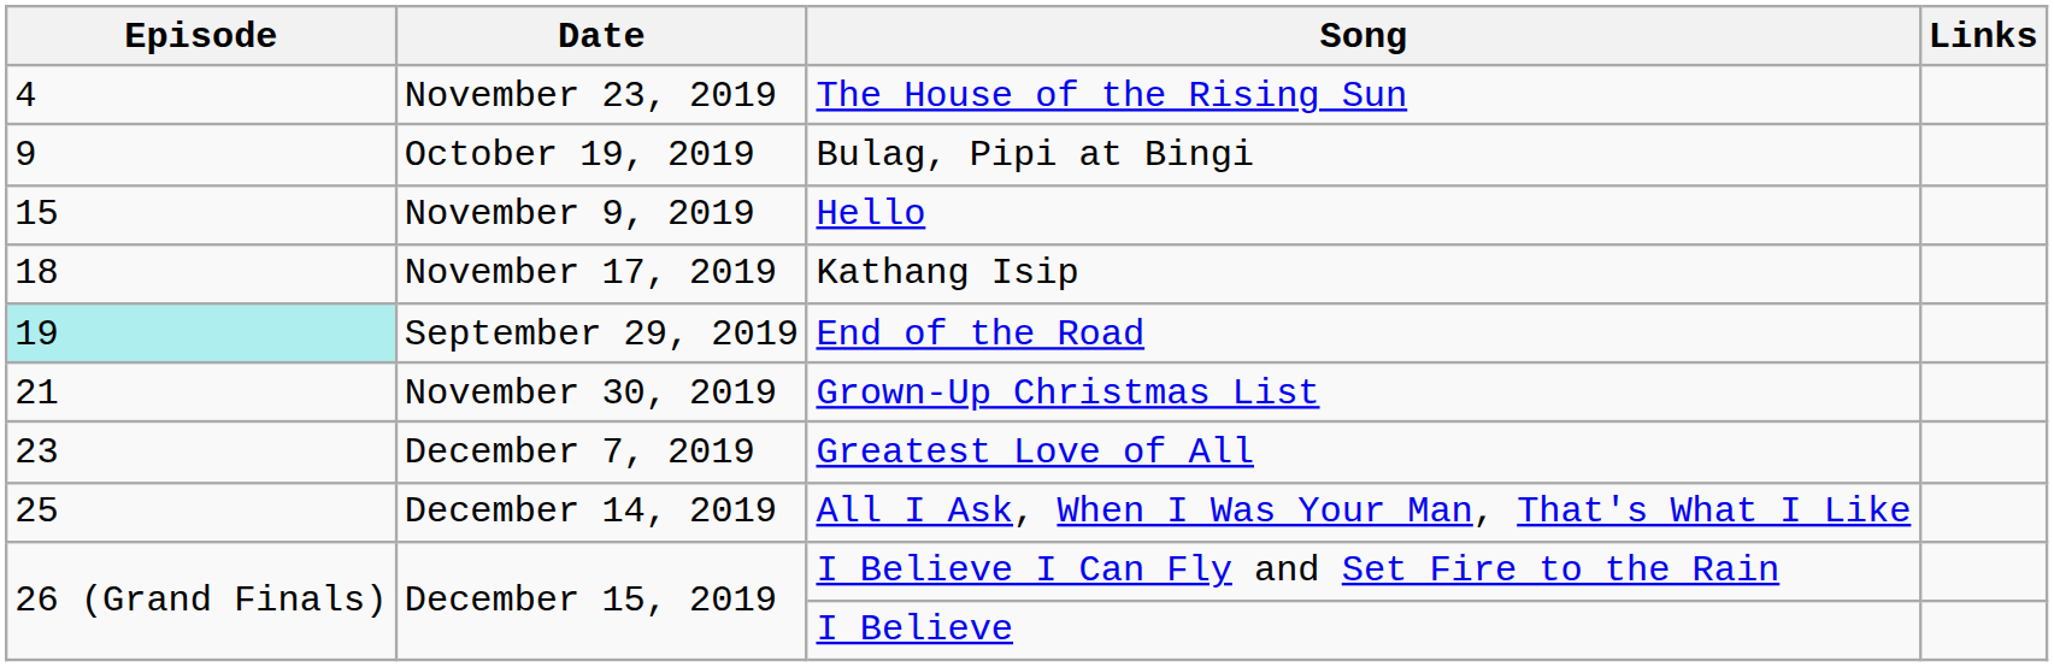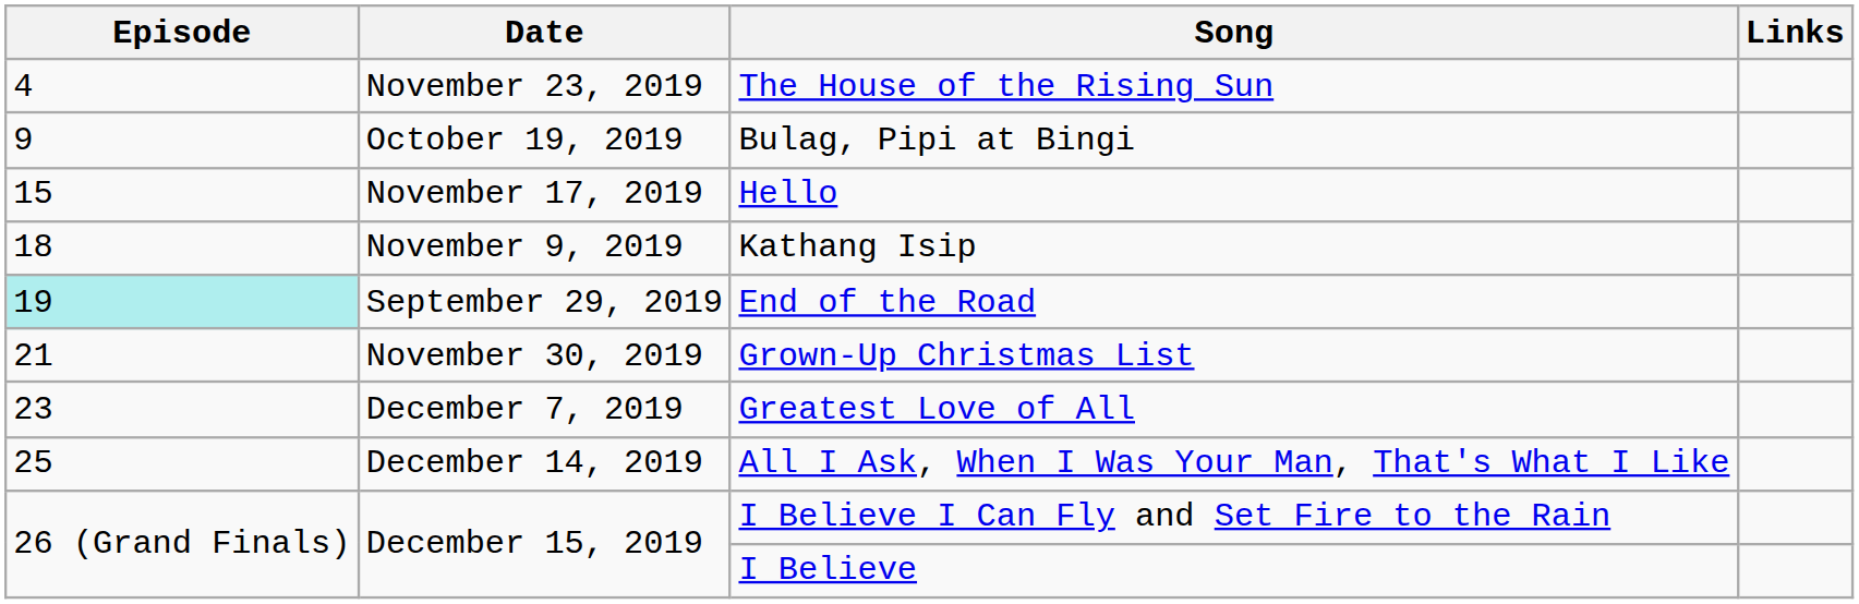Hello | Date: November 9, 2019 -> November 17, 2019
Kathang Isip | Date: November 17, 2019 -> November 9, 2019
